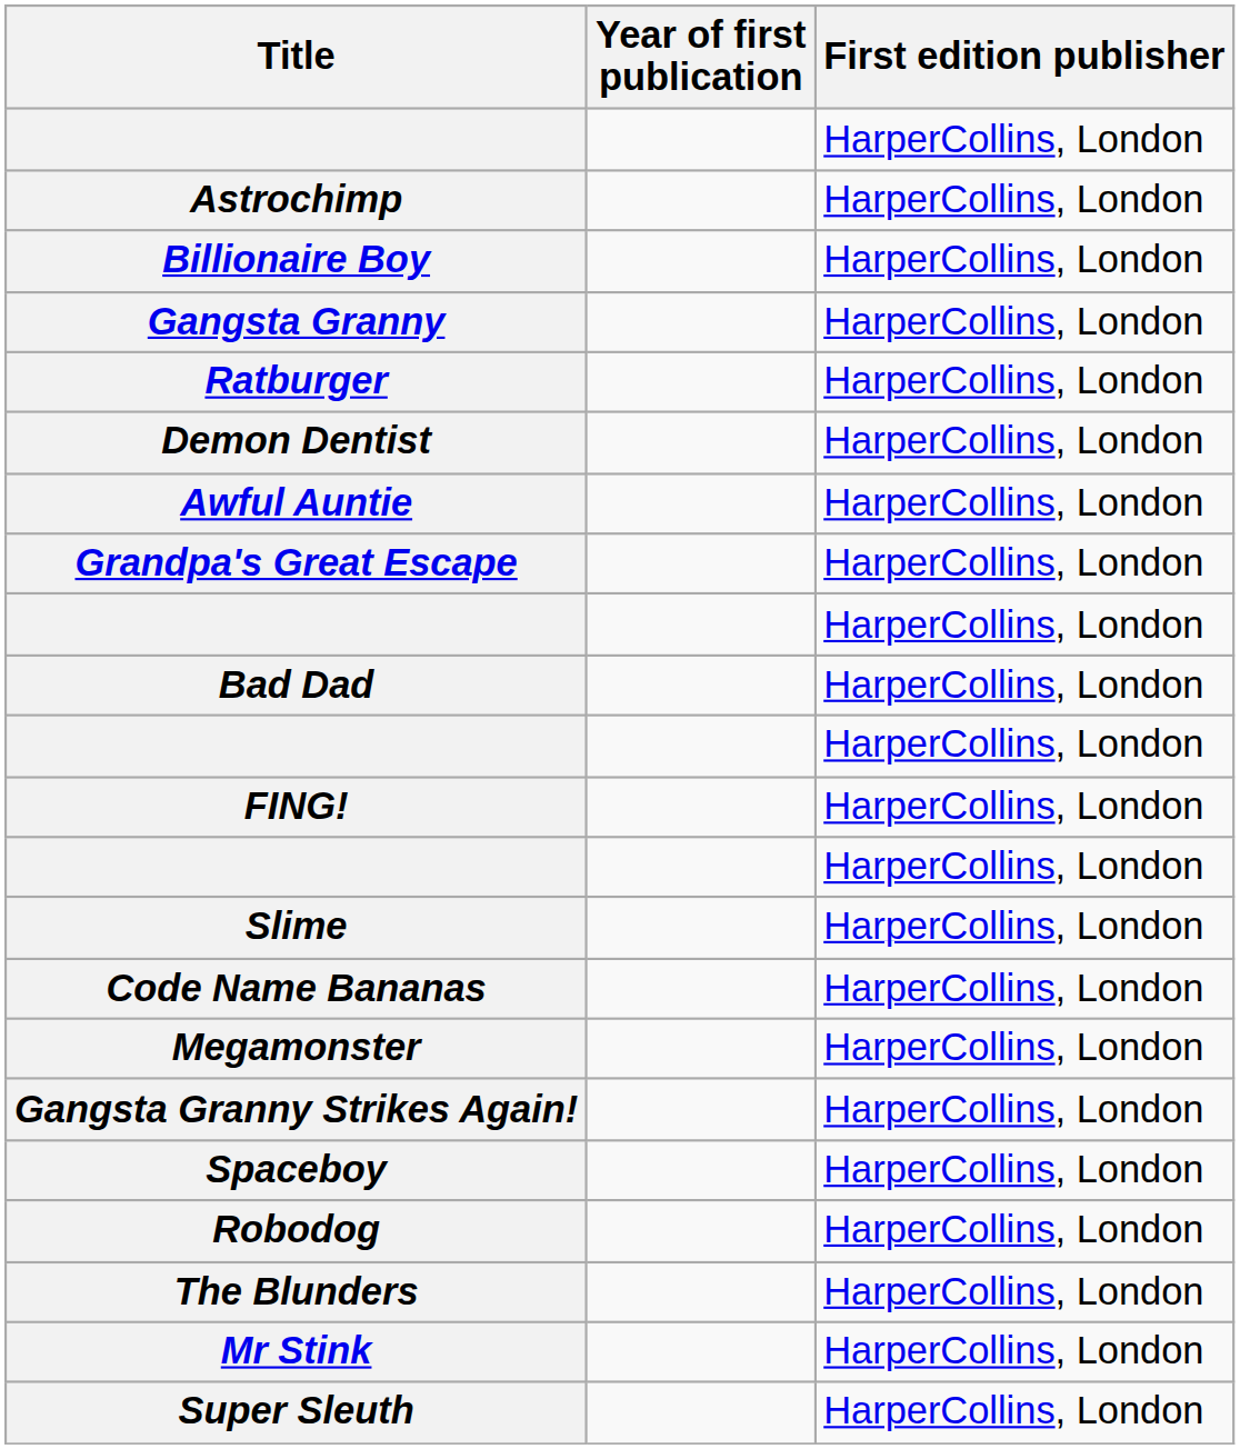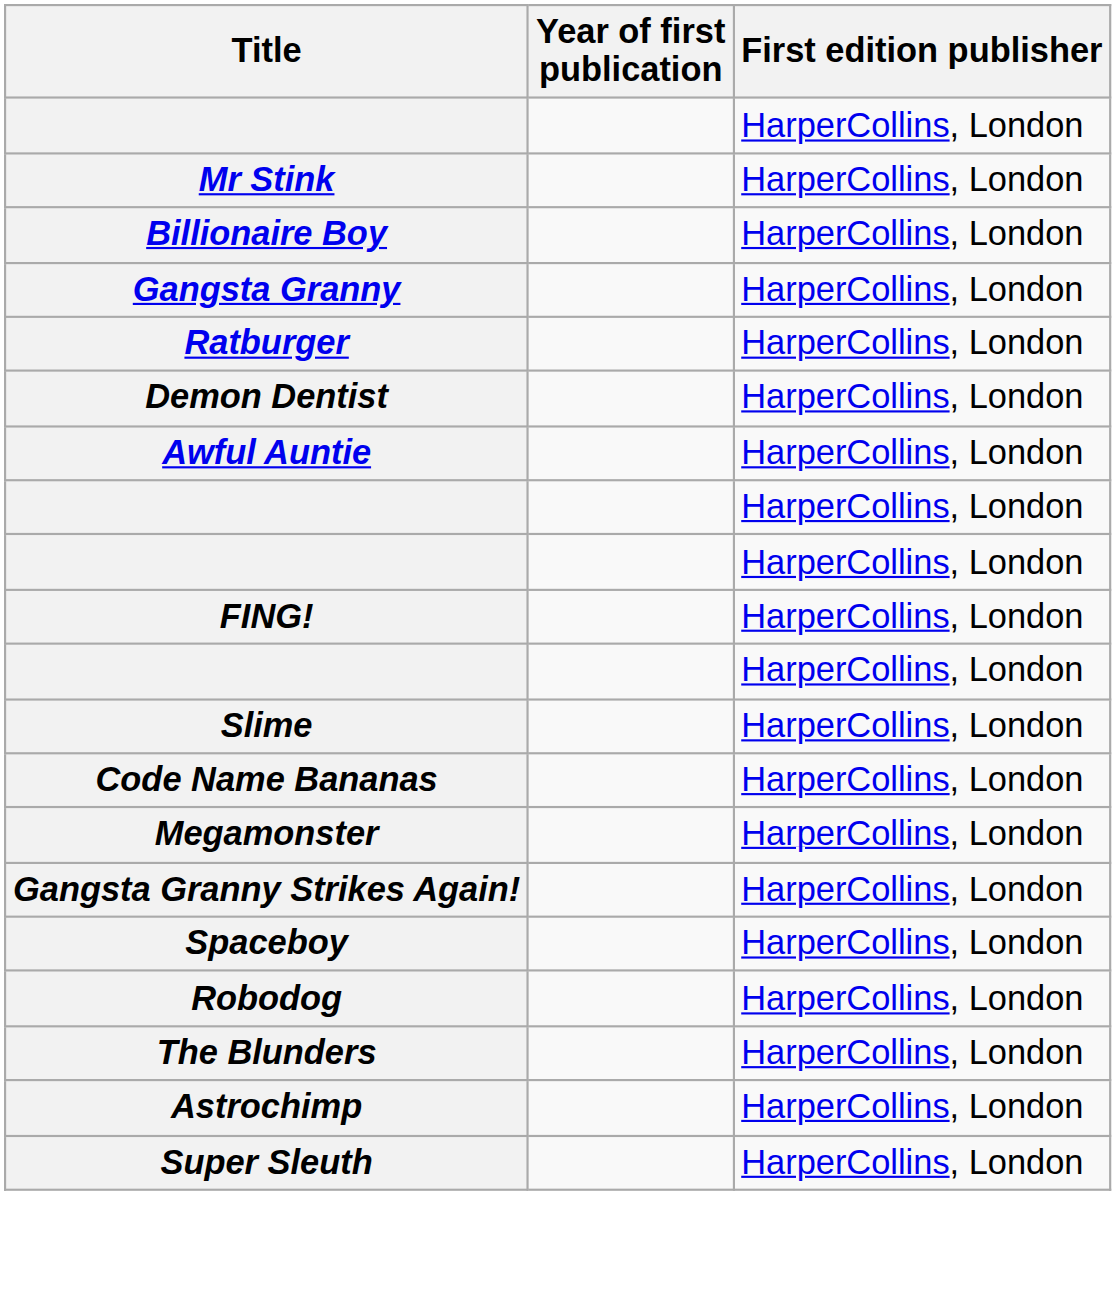rows swapped: Mr Stink <-> Astrochimp
- row: Grandpa's Great Escape | HarperCollins, London
- row: Bad Dad | HarperCollins, London
